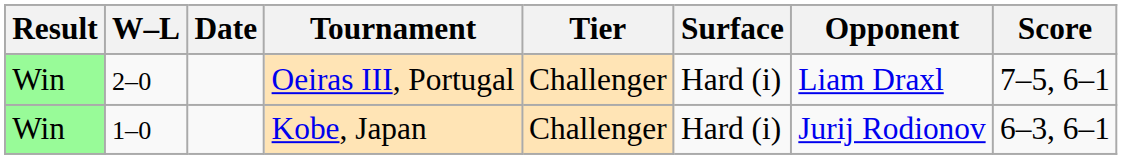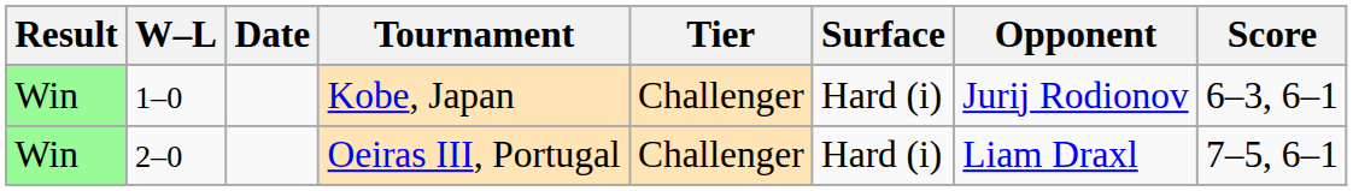rows swapped: Kobe, Japan <-> Oeiras III, Portugal
